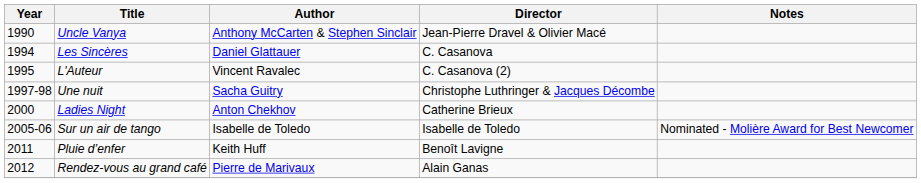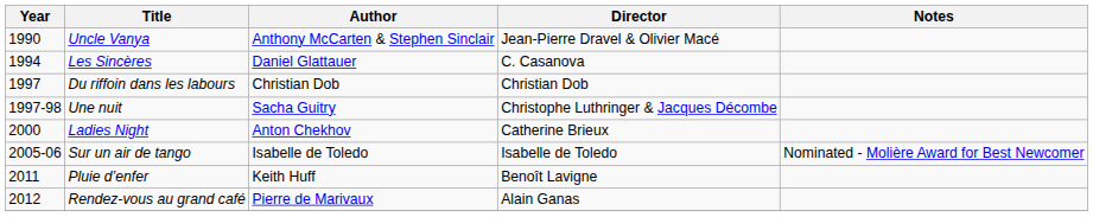- row: 1995 | L'Auteur | Vincent Ravalec | C. Casanova (2)
+ row: 1997 | Du riffoin dans les labours | Christian Dob | Christian Dob
